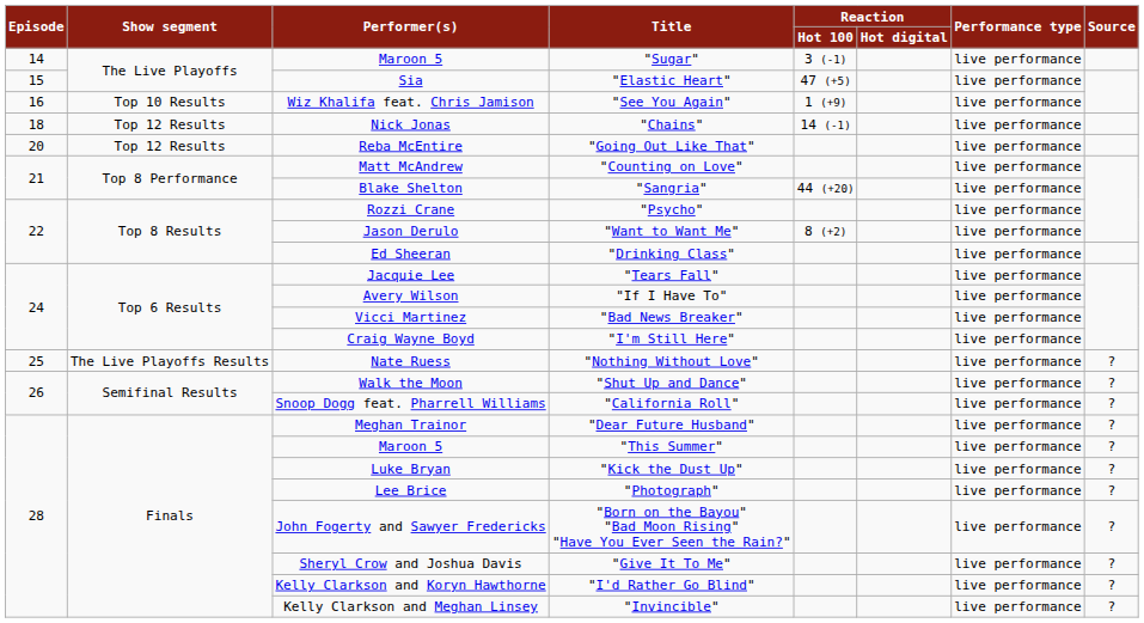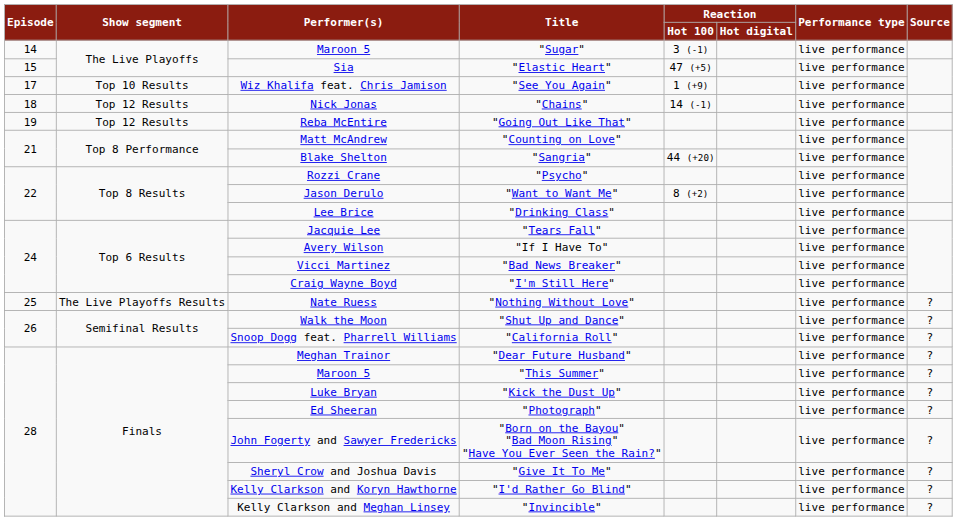"See You Again" | Episode: 16 -> 17
"Going Out Like That" | Episode: 20 -> 19
"Drinking Class" | Performer(s): Ed Sheeran -> Lee Brice
"Photograph" | Performer(s): Lee Brice -> Ed Sheeran
